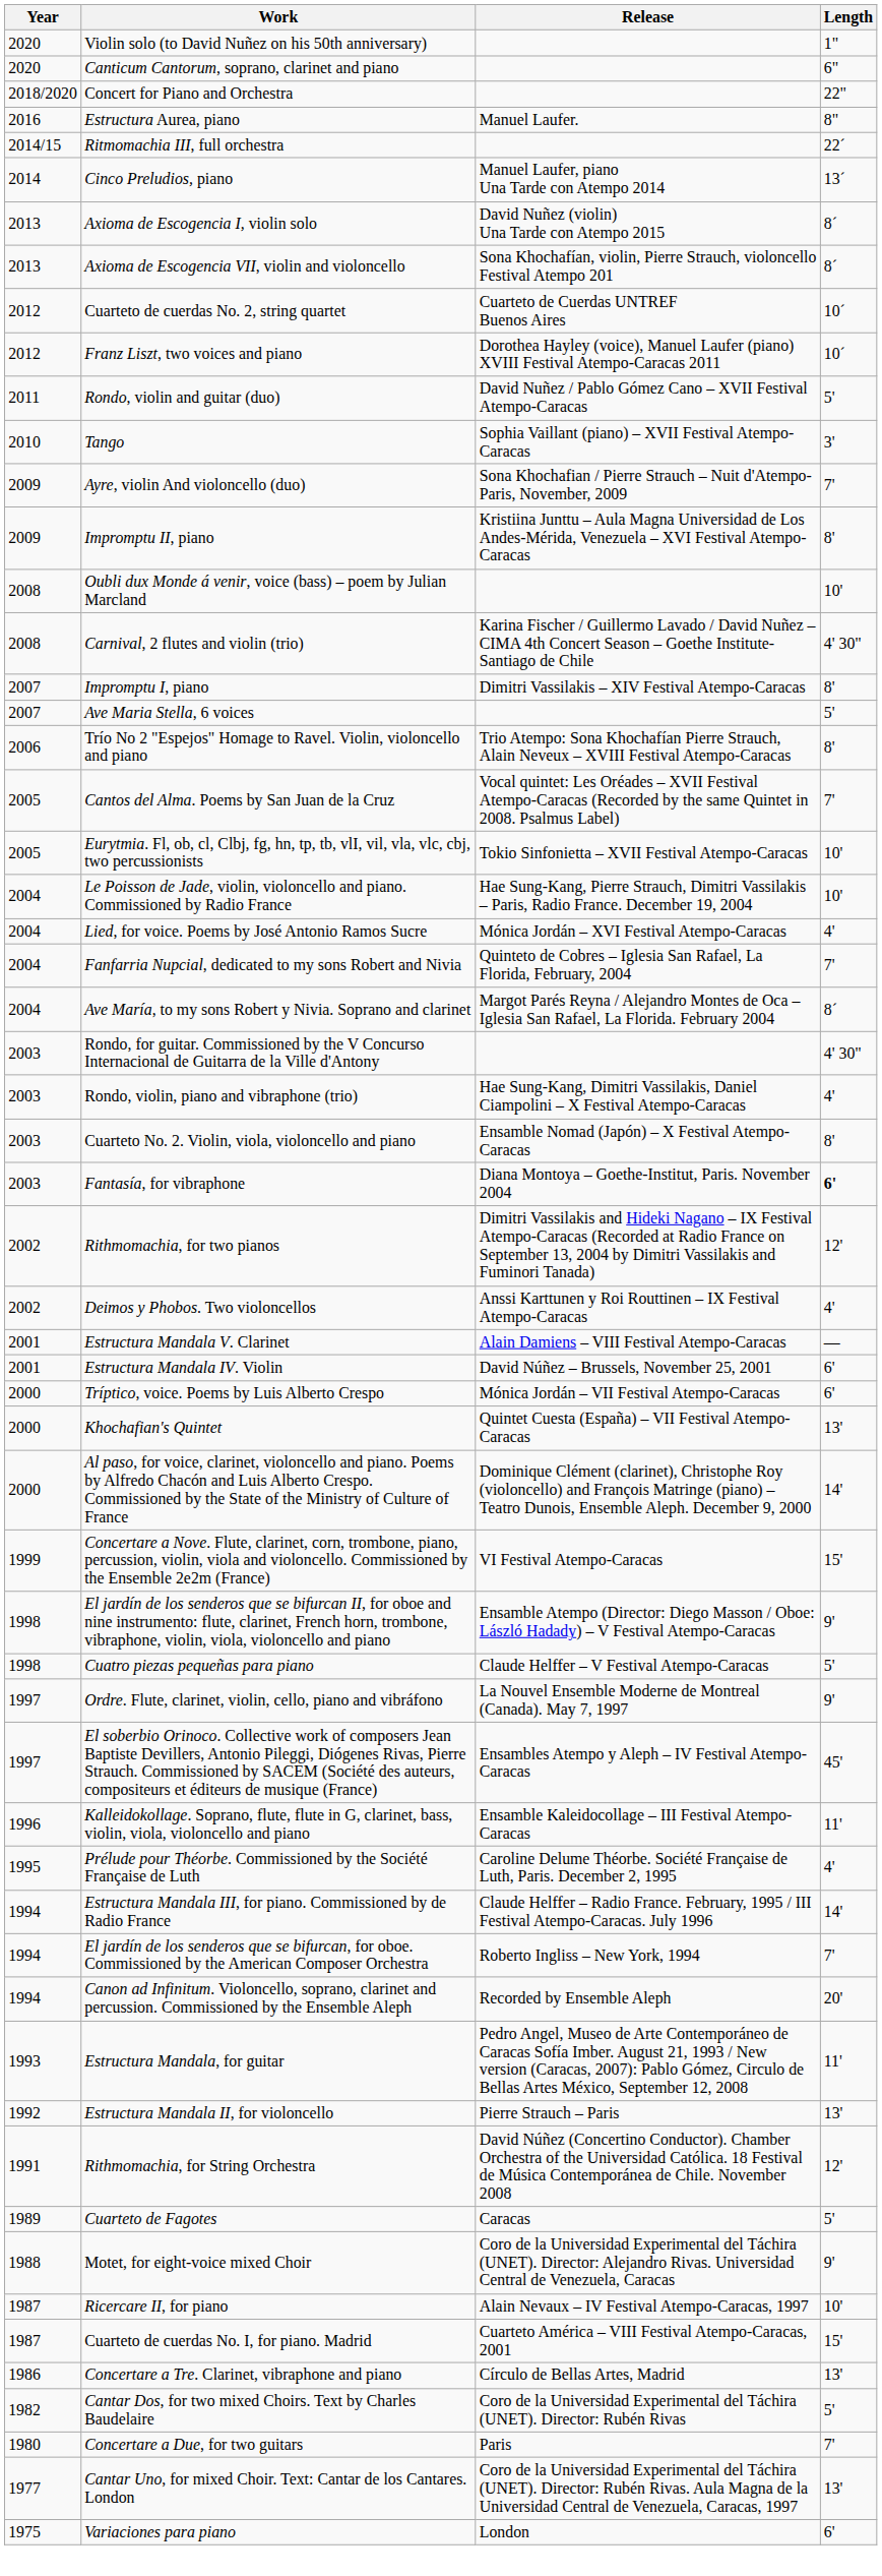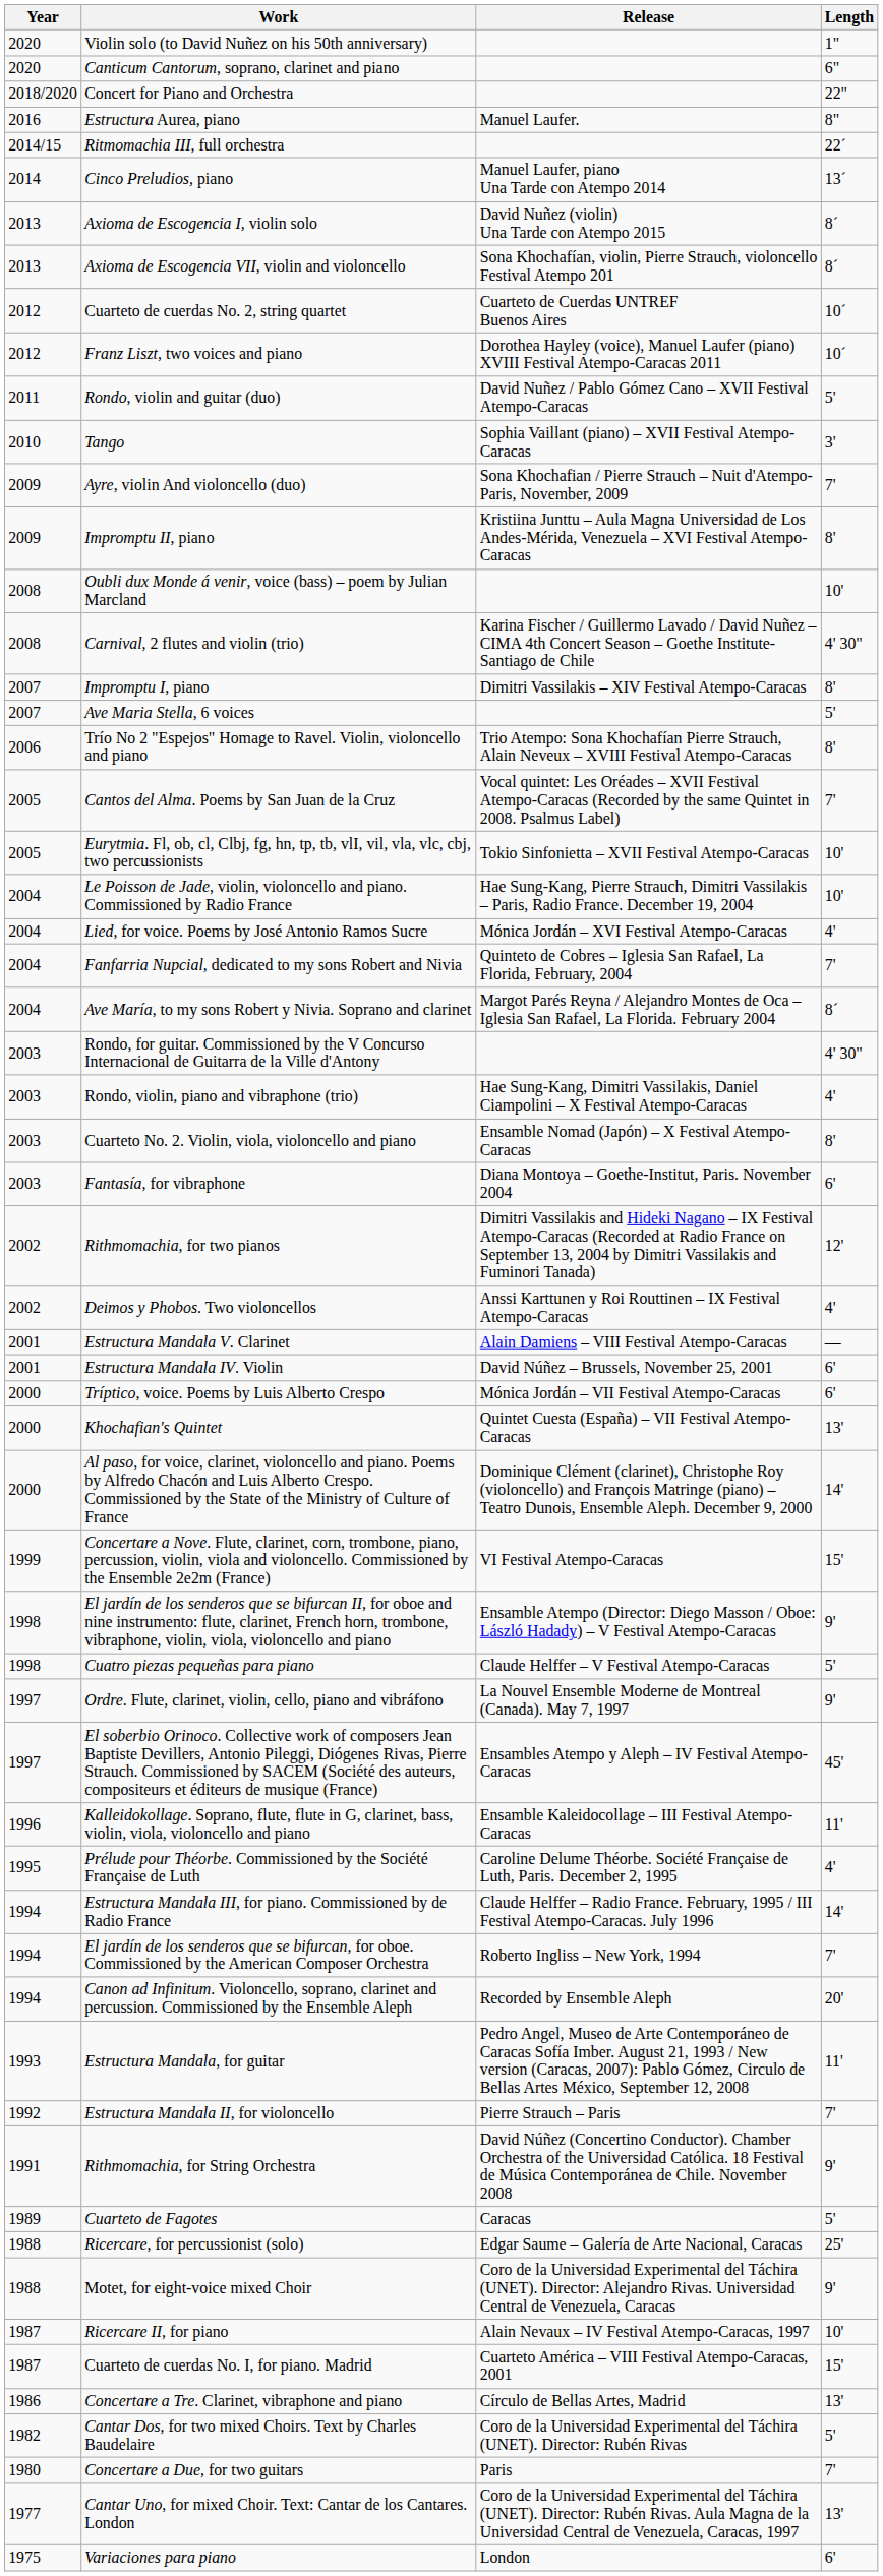Fantasía, for vibraphone | Length: bold -> normal
Estructura Mandala II, for violoncello | Length: 13' -> 7'
Rithmomachia, for String Orchestra | Length: 12' -> 9'
+ row: 1988 | Ricercare, for percussionist (solo) | Edgar Saume – Galería de Arte Nacional, Caracas | 25'
